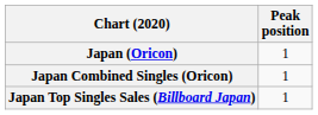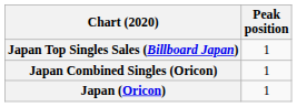rows swapped: Japan (Oricon) <-> Japan Top Singles Sales (Billboard Japan)
